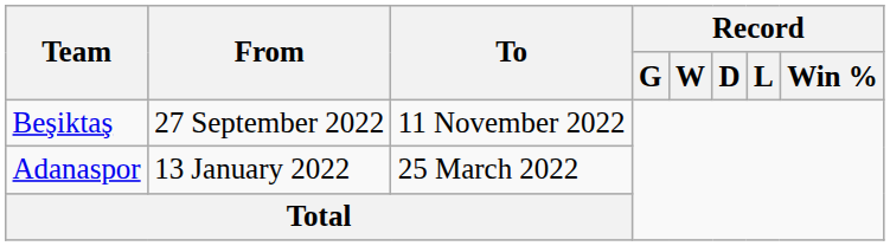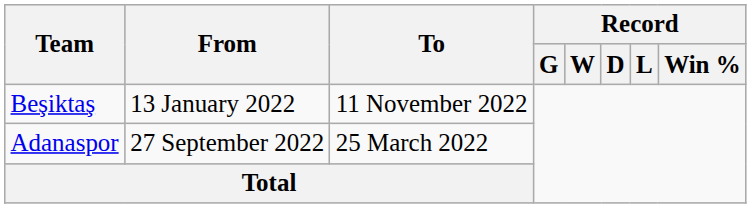Beşiktaş | From: 27 September 2022 -> 13 January 2022
Adanaspor | From: 13 January 2022 -> 27 September 2022
